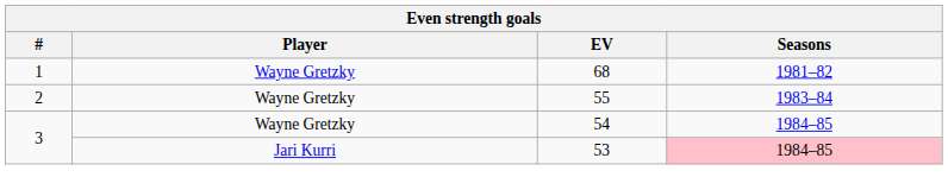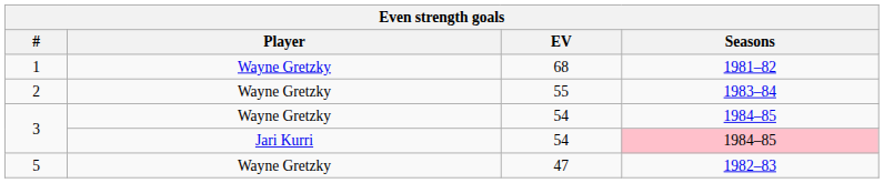3 / Jari Kurri | EV: 53 -> 54
+ row: 5 | Wayne Gretzky | 47 | 1982–83
